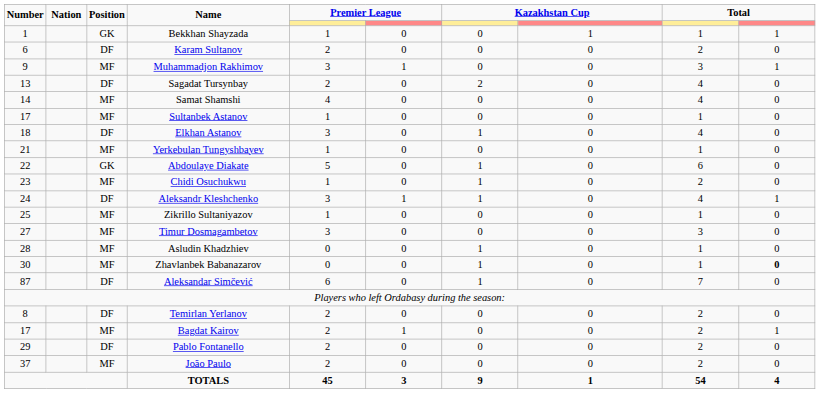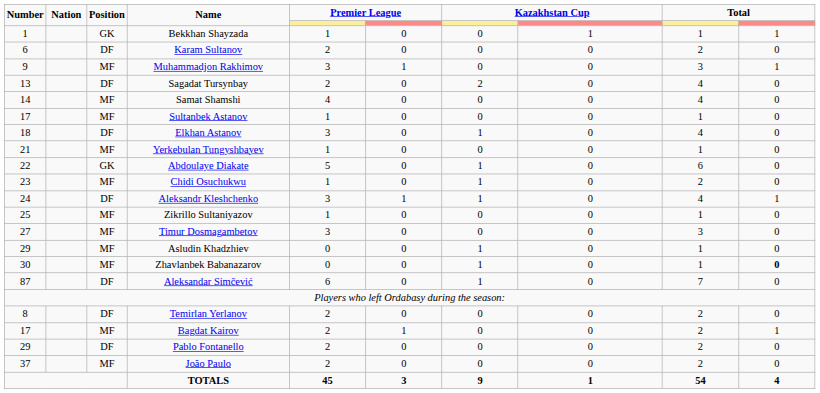Asludin Khadzhiev | Number: 28 -> 29
